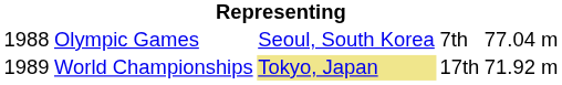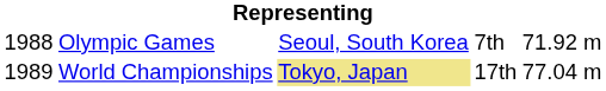Olympic Games | column 5: 77.04 m -> 71.92 m
World Championships | column 5: 71.92 m -> 77.04 m
